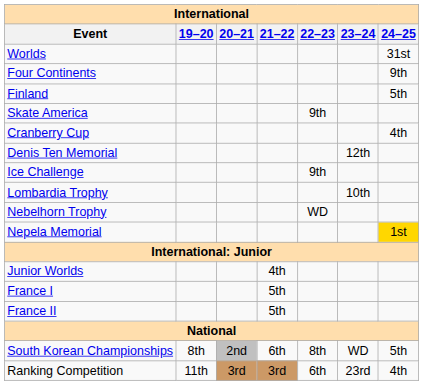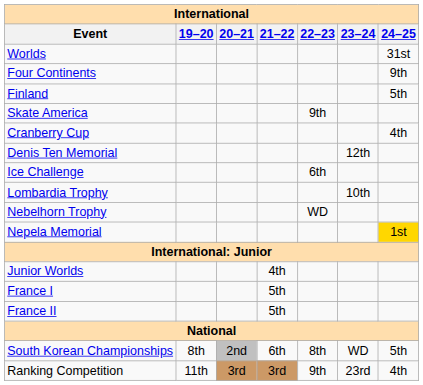Ice Challenge | 22–23: 9th -> 6th
Ranking Competition | 22–23: 6th -> 9th
